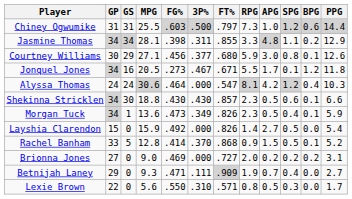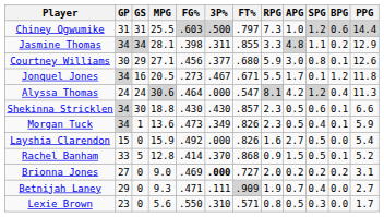Alyssa Thomas | PPG: 10.3 -> 11.3
Layshia Clarendon | RPG: 1.4 -> 1.6
Brionna Jones | 3P%: normal -> bold
Lexie Brown | GP: 22 -> 23
